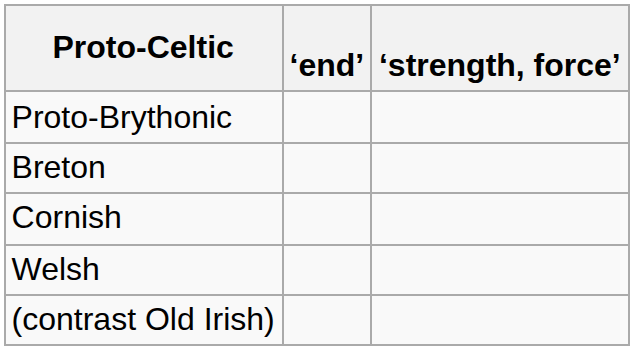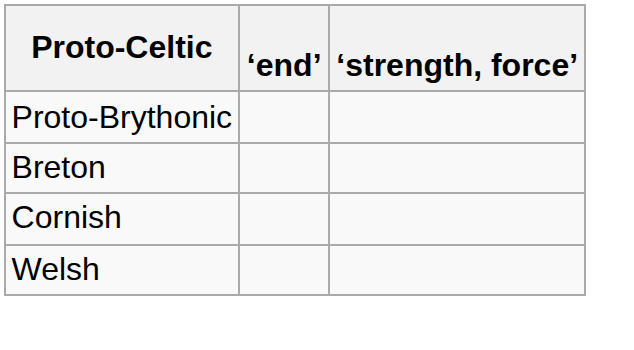- row: (contrast Old Irish)
